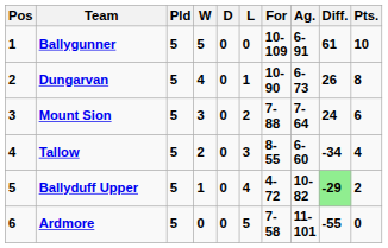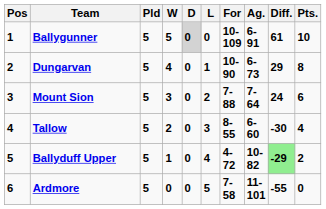Ballygunner | D: no background -> lightgrey background
Dungarvan | Diff.: 26 -> 29
Tallow | Diff.: -34 -> -30
